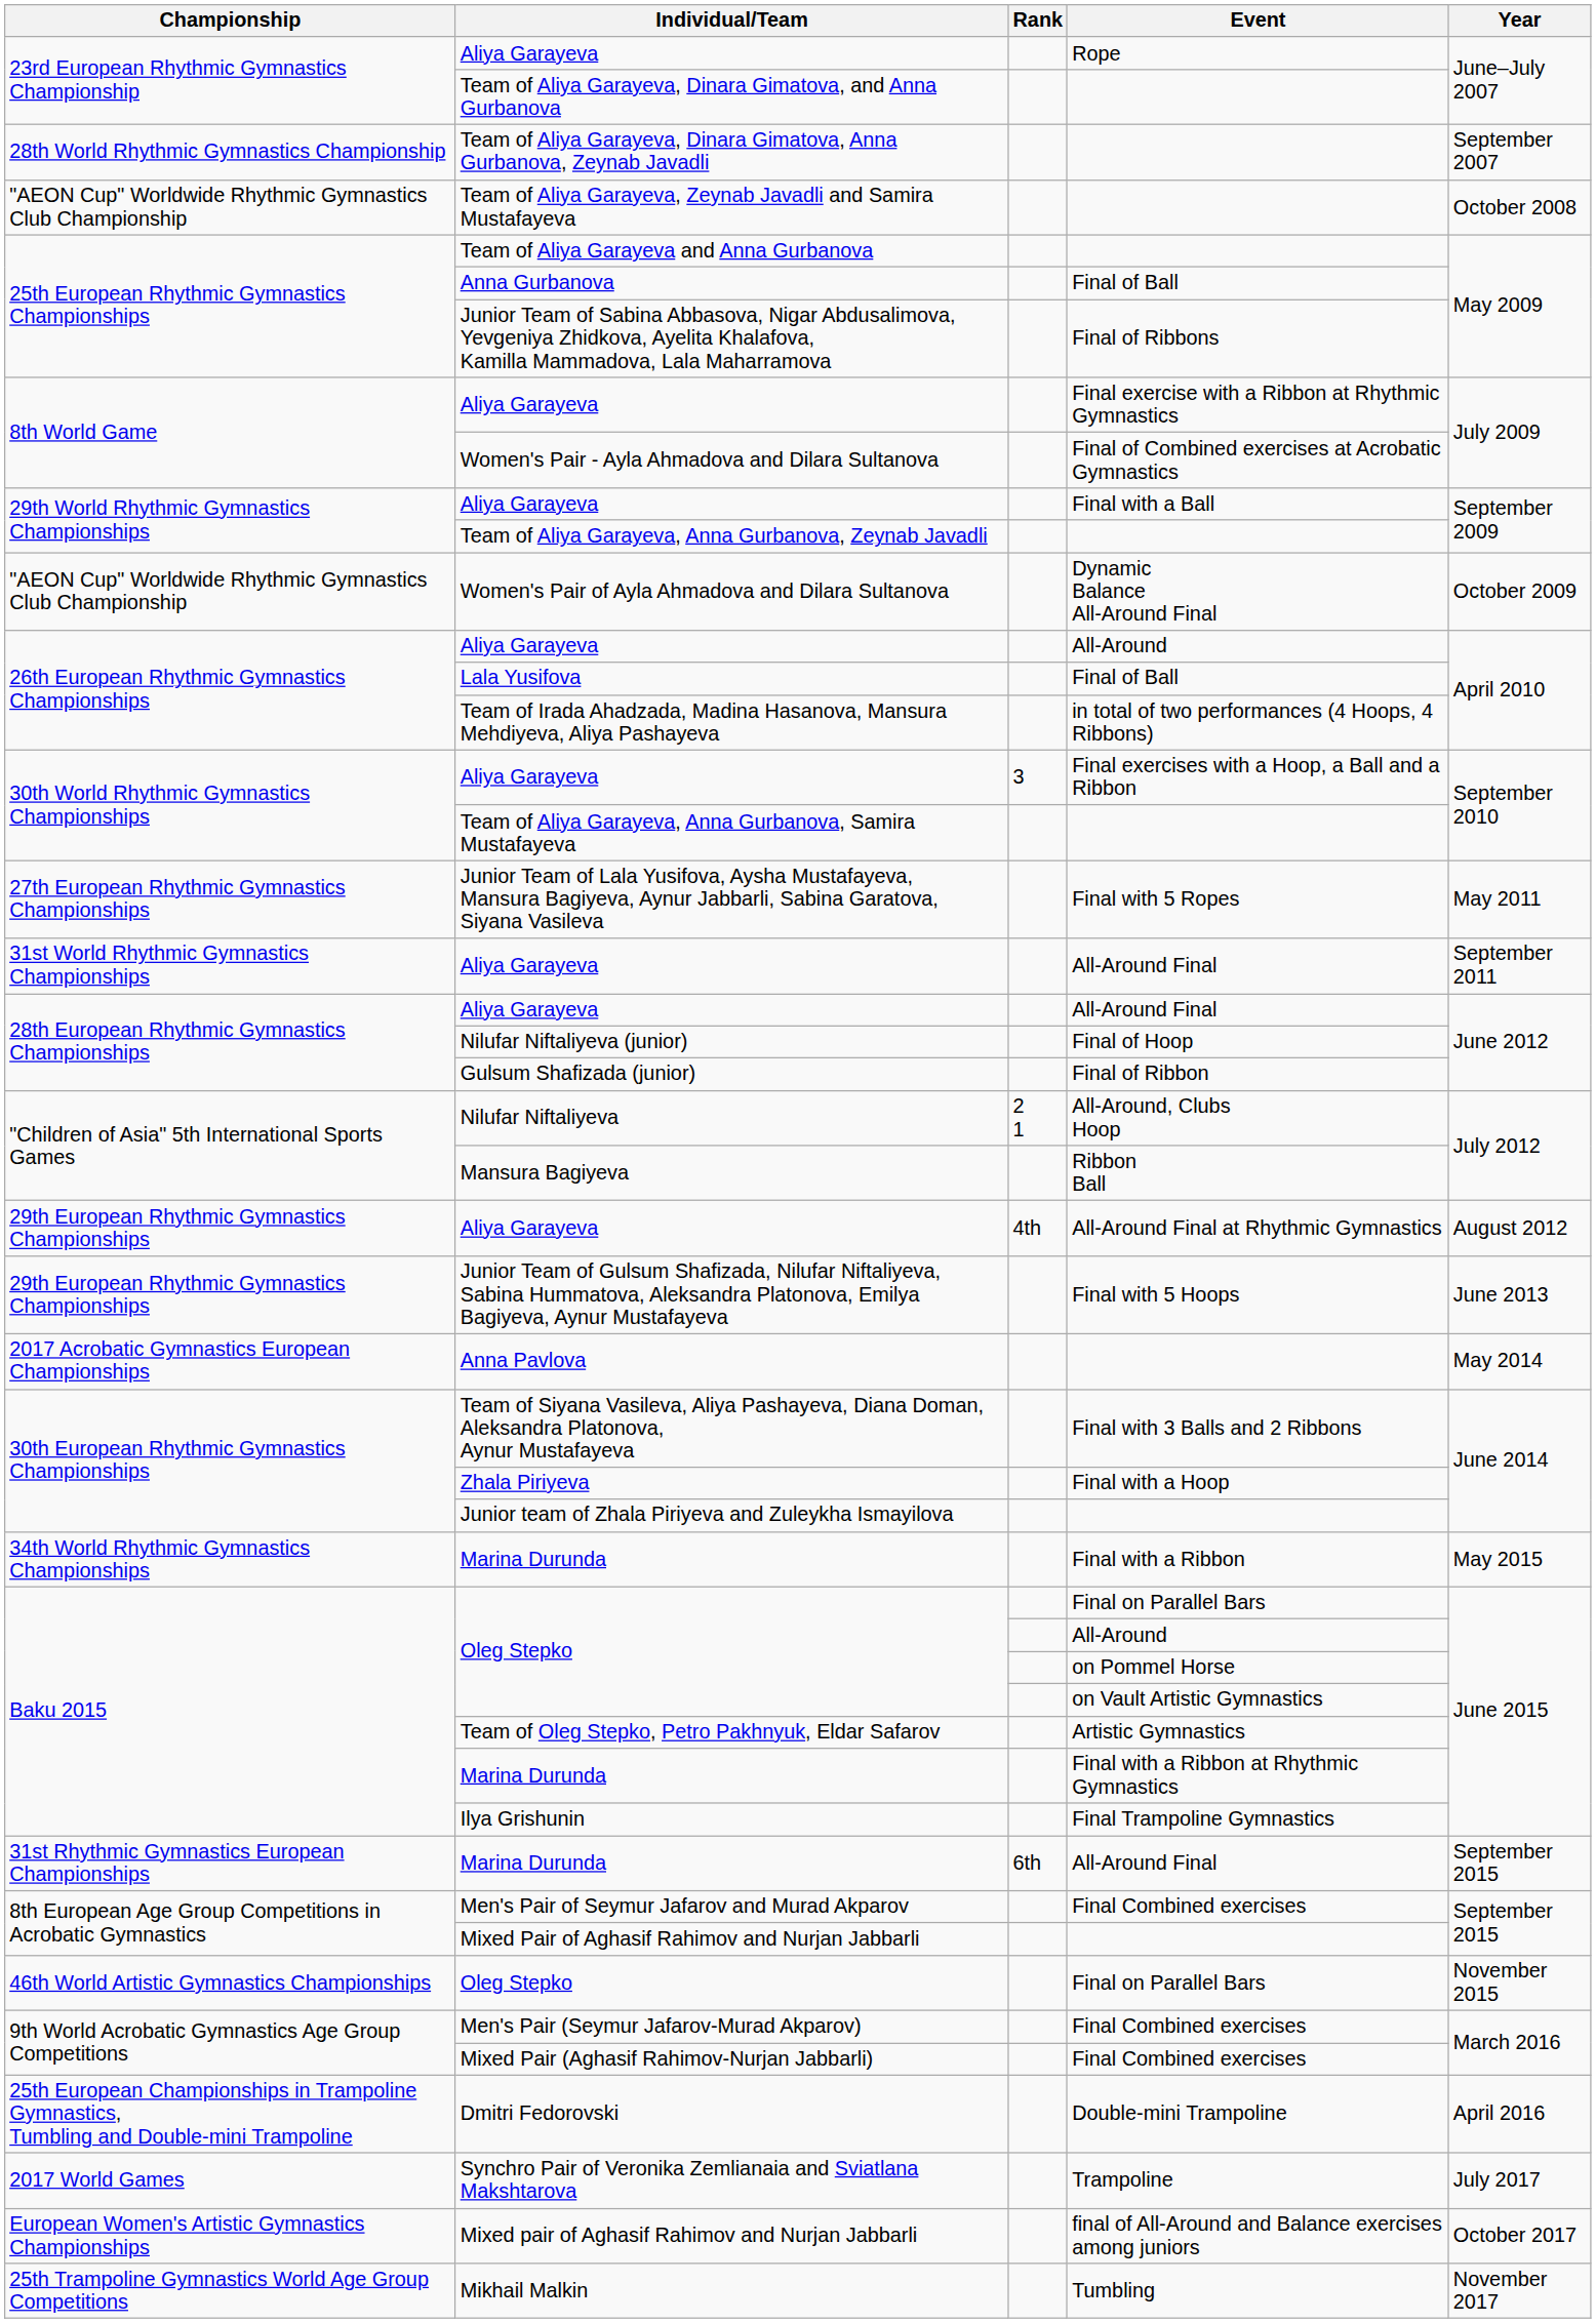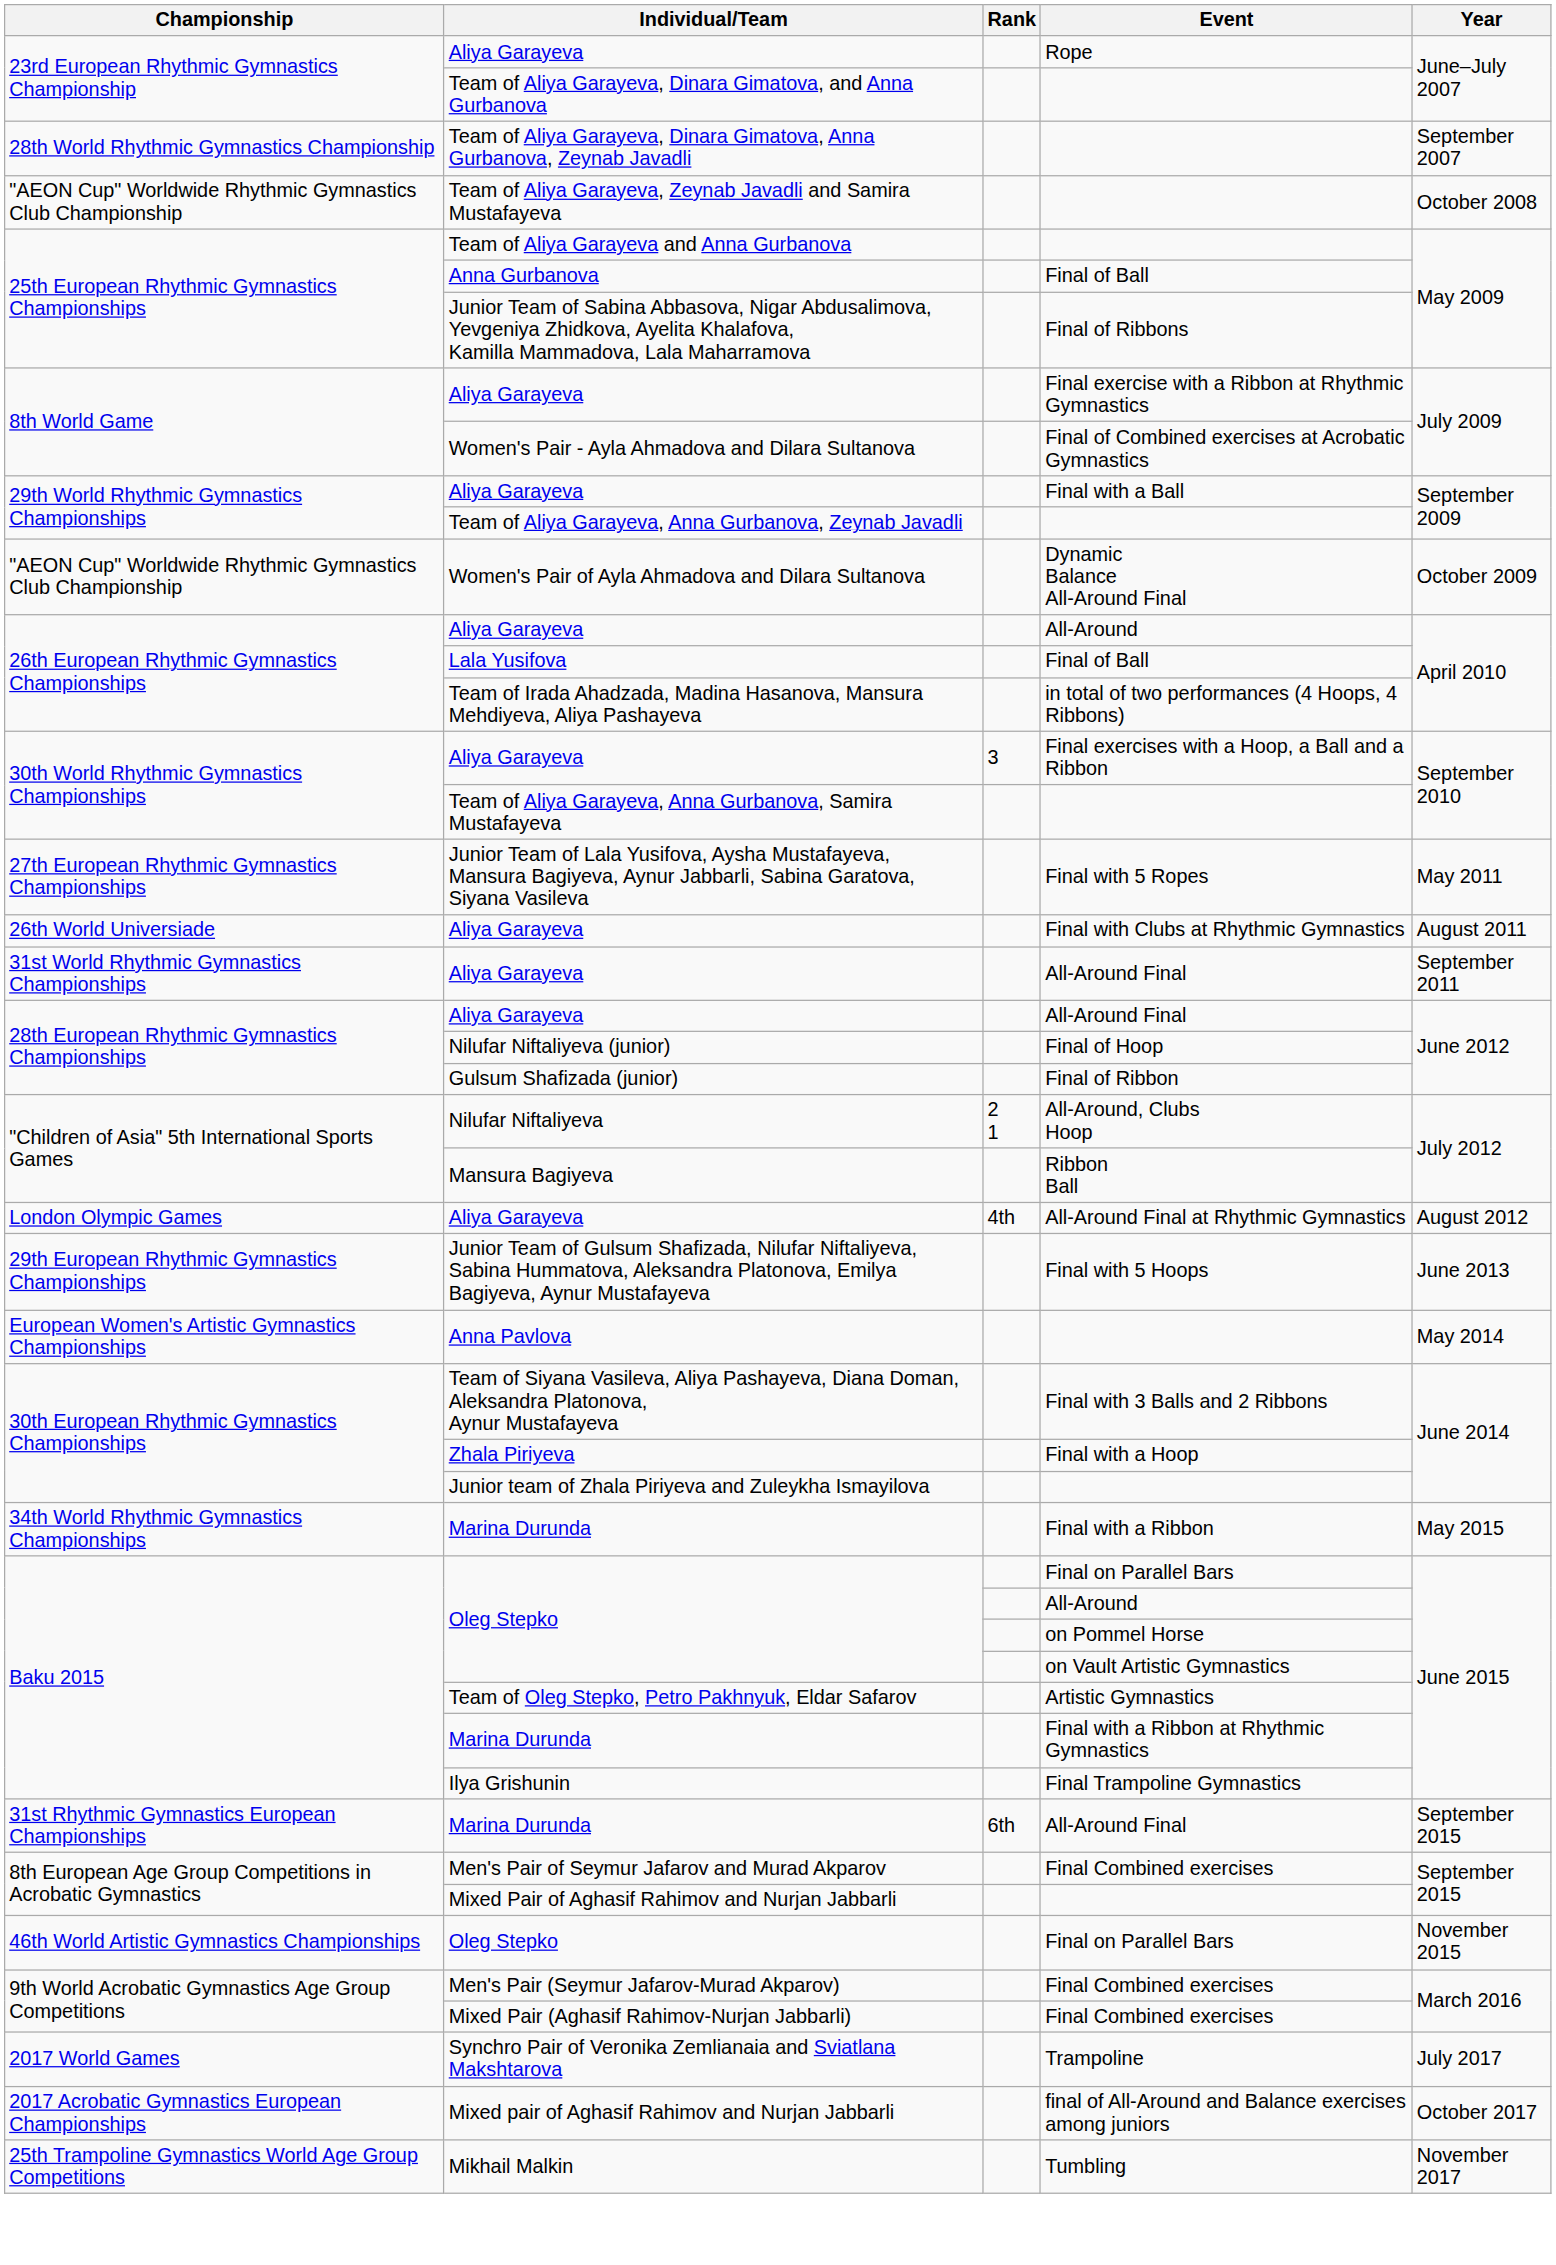+ row: 26th World Universiade | Aliya Garayeva | Final with Clubs at Rhythmic Gymnastics | August 2011
Aliya Garayeva / All-Around Final at Rhythmic Gymnastics | Championship: 29th European Rhythmic Gymnastics Championships -> London Olympic Games
Anna Pavlova | Championship: 2017 Acrobatic Gymnastics European Championships -> European Women's Artistic Gymnastics Championships
- row: 25th European Championships in Trampoline Gymnastics, Tumbling and Double-mini Trampoline | Dmitri Fedorovski | Double-mini Trampoline | April 2016
Mixed pair of Aghasif Rahimov and Nurjan Jabbarli | Championship: European Women's Artistic Gymnastics Championships -> 2017 Acrobatic Gymnastics European Championships
